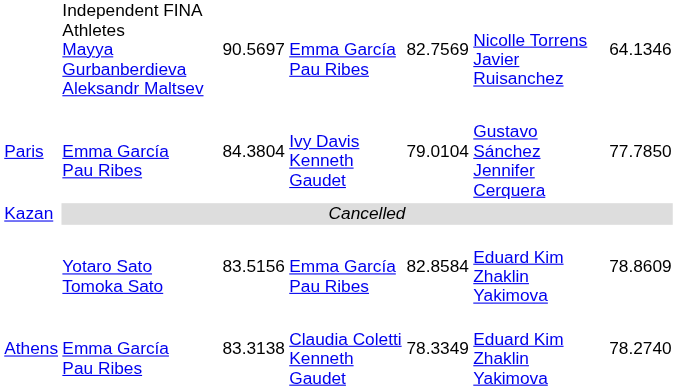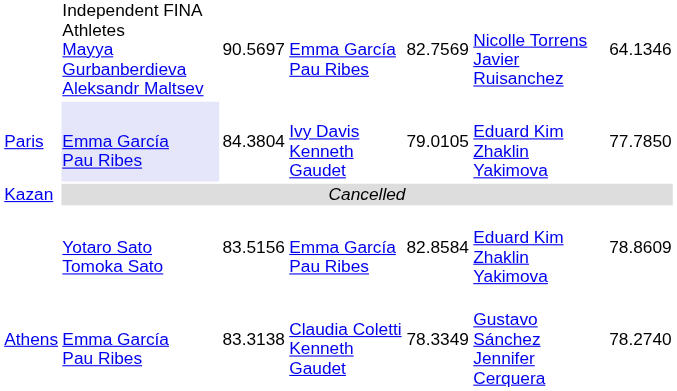Paris | column 2: no background -> lavender background
Paris | column 5: 79.0104 -> 79.0105
Paris | column 6: Gustavo Sánchez Jennifer Cerquera -> Eduard Kim Zhaklin Yakimova
Athens | column 6: Eduard Kim Zhaklin Yakimova -> Gustavo Sánchez Jennifer Cerquera
